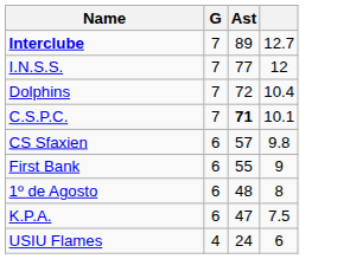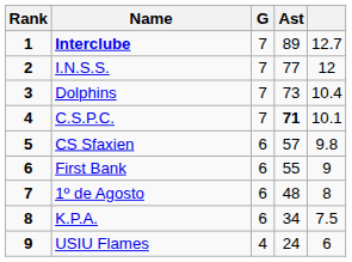+ column: Rank | 1 | 2 | 3 | 4 | 5 | 6 | 7 | 8 | 9
Dolphins | Ast: 72 -> 73
K.P.A. | Ast: 47 -> 34
